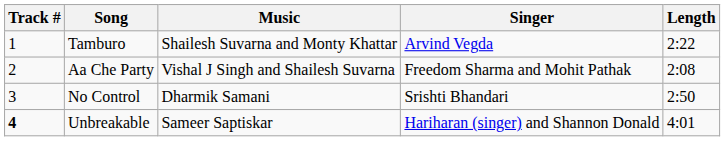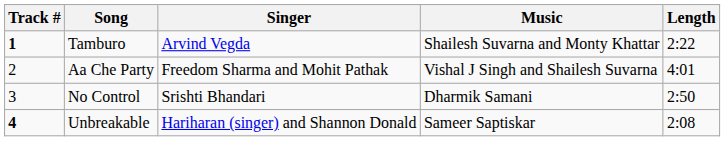columns swapped: Singer <-> Music
Tamburo | Track #: normal -> bold
Aa Che Party | Length: 2:08 -> 4:01
Unbreakable | Length: 4:01 -> 2:08
